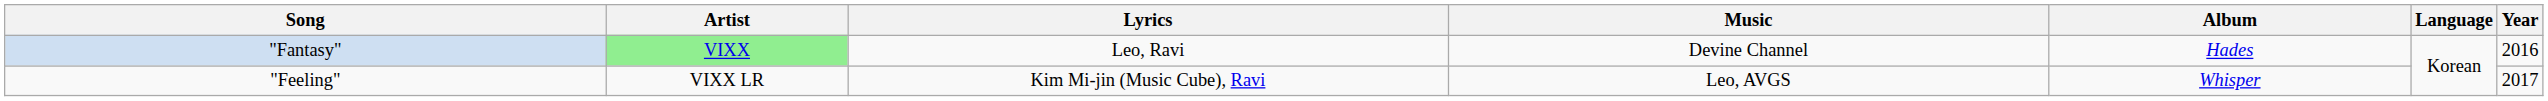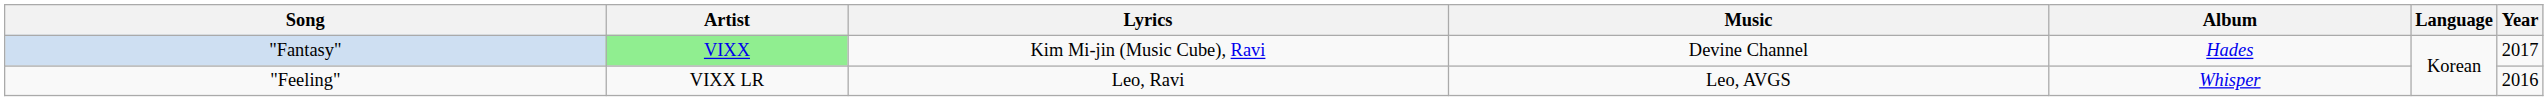"Fantasy" | Lyrics: Leo, Ravi -> Kim Mi-jin (Music Cube), Ravi
"Fantasy" | Year: 2016 -> 2017
"Feeling" | Lyrics: Kim Mi-jin (Music Cube), Ravi -> Leo, Ravi
"Feeling" | Year: 2017 -> 2016
